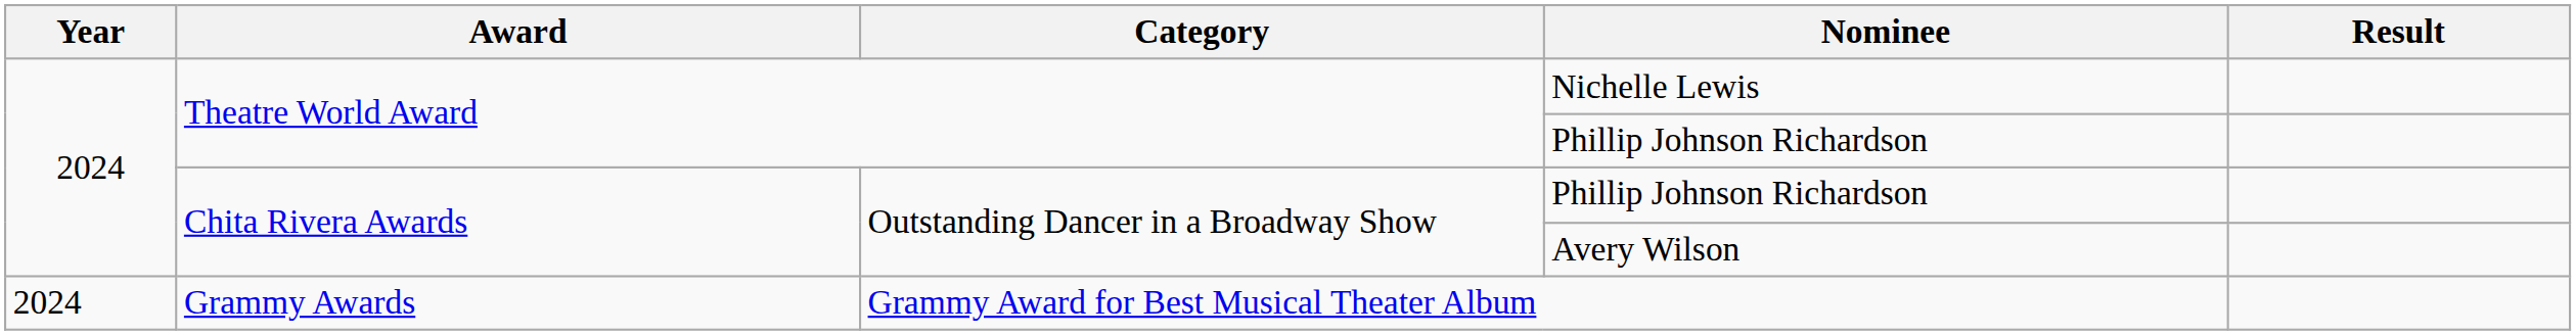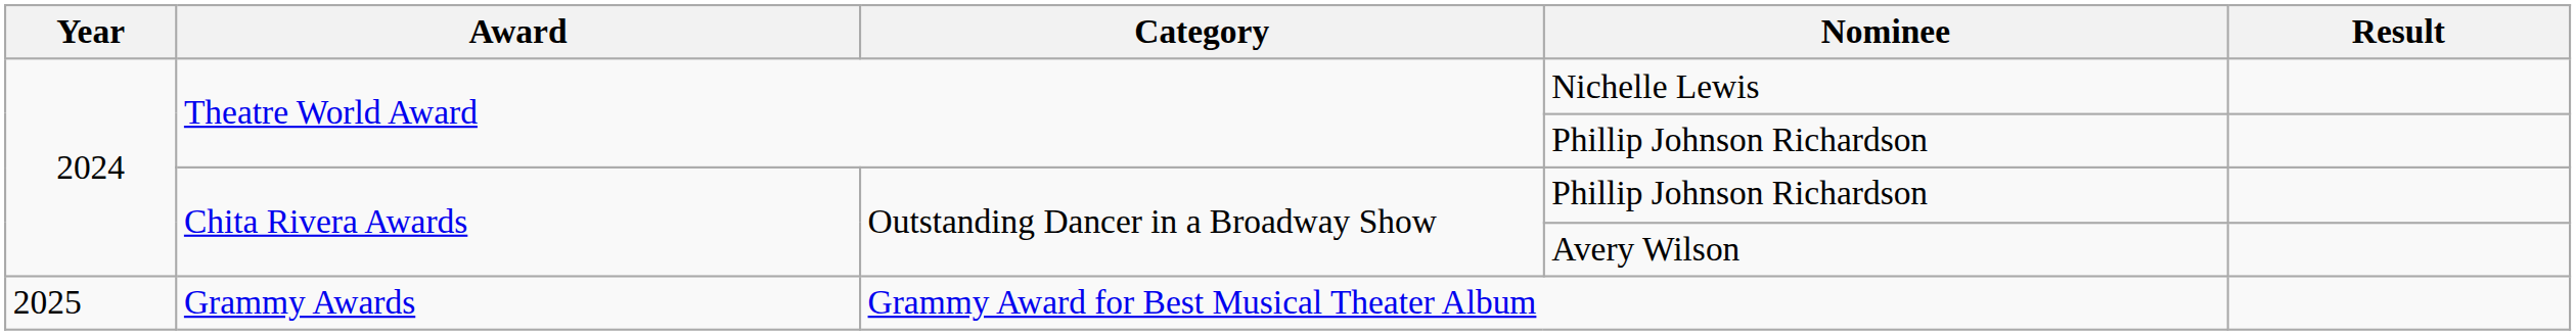Grammy Award for Best Musical Theater Album | Year: 2024 -> 2025
